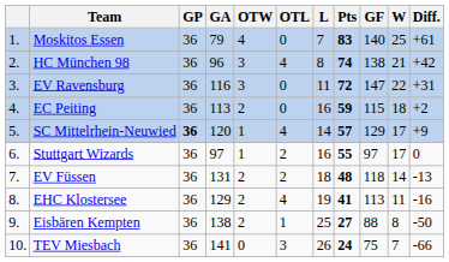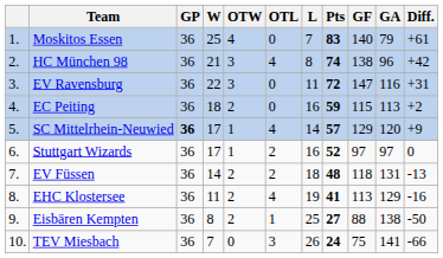columns swapped: W <-> GA
Stuttgart Wizards | Pts: 55 -> 52
